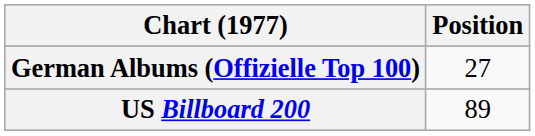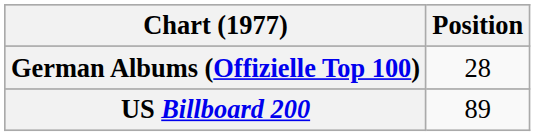German Albums (Offizielle Top 100) | Position: 27 -> 28
